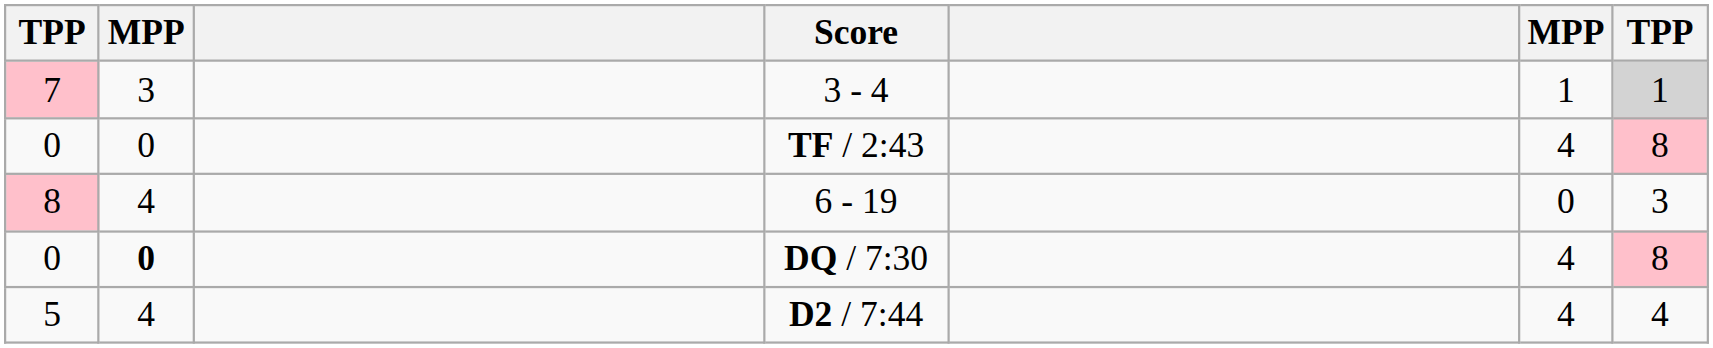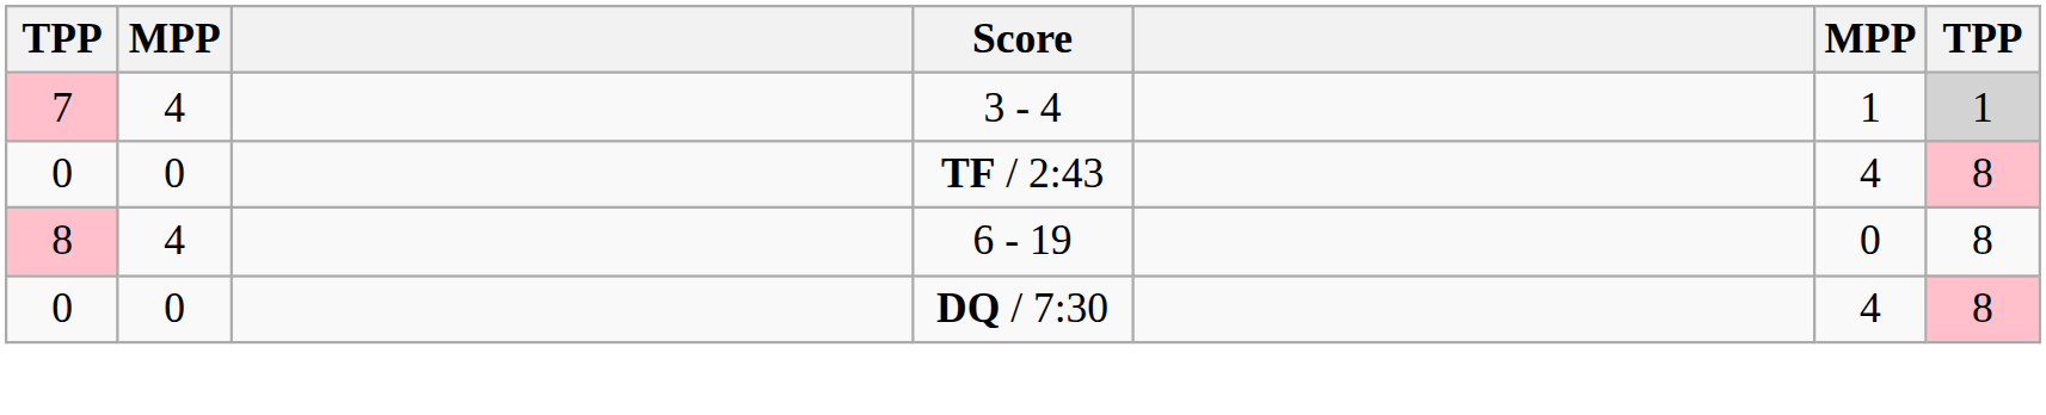3 - 4 | column 2: 3 -> 4
6 - 19 | column 7: 3 -> 8
DQ / 7:30 | column 2: bold -> normal
- row: 5 | 4 | D2 / 7:44 | 4 | 4
